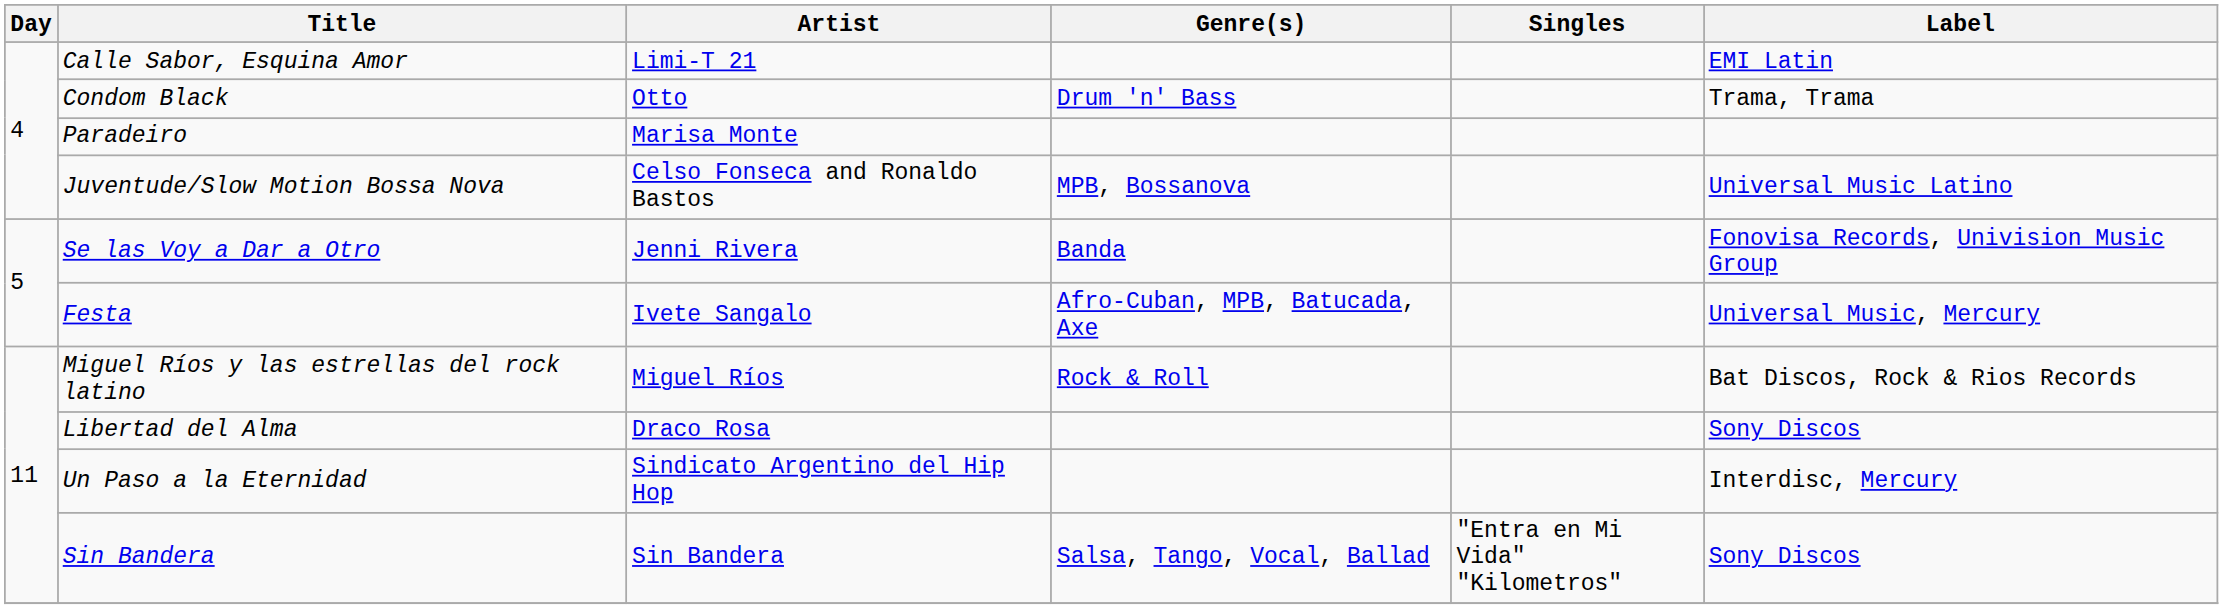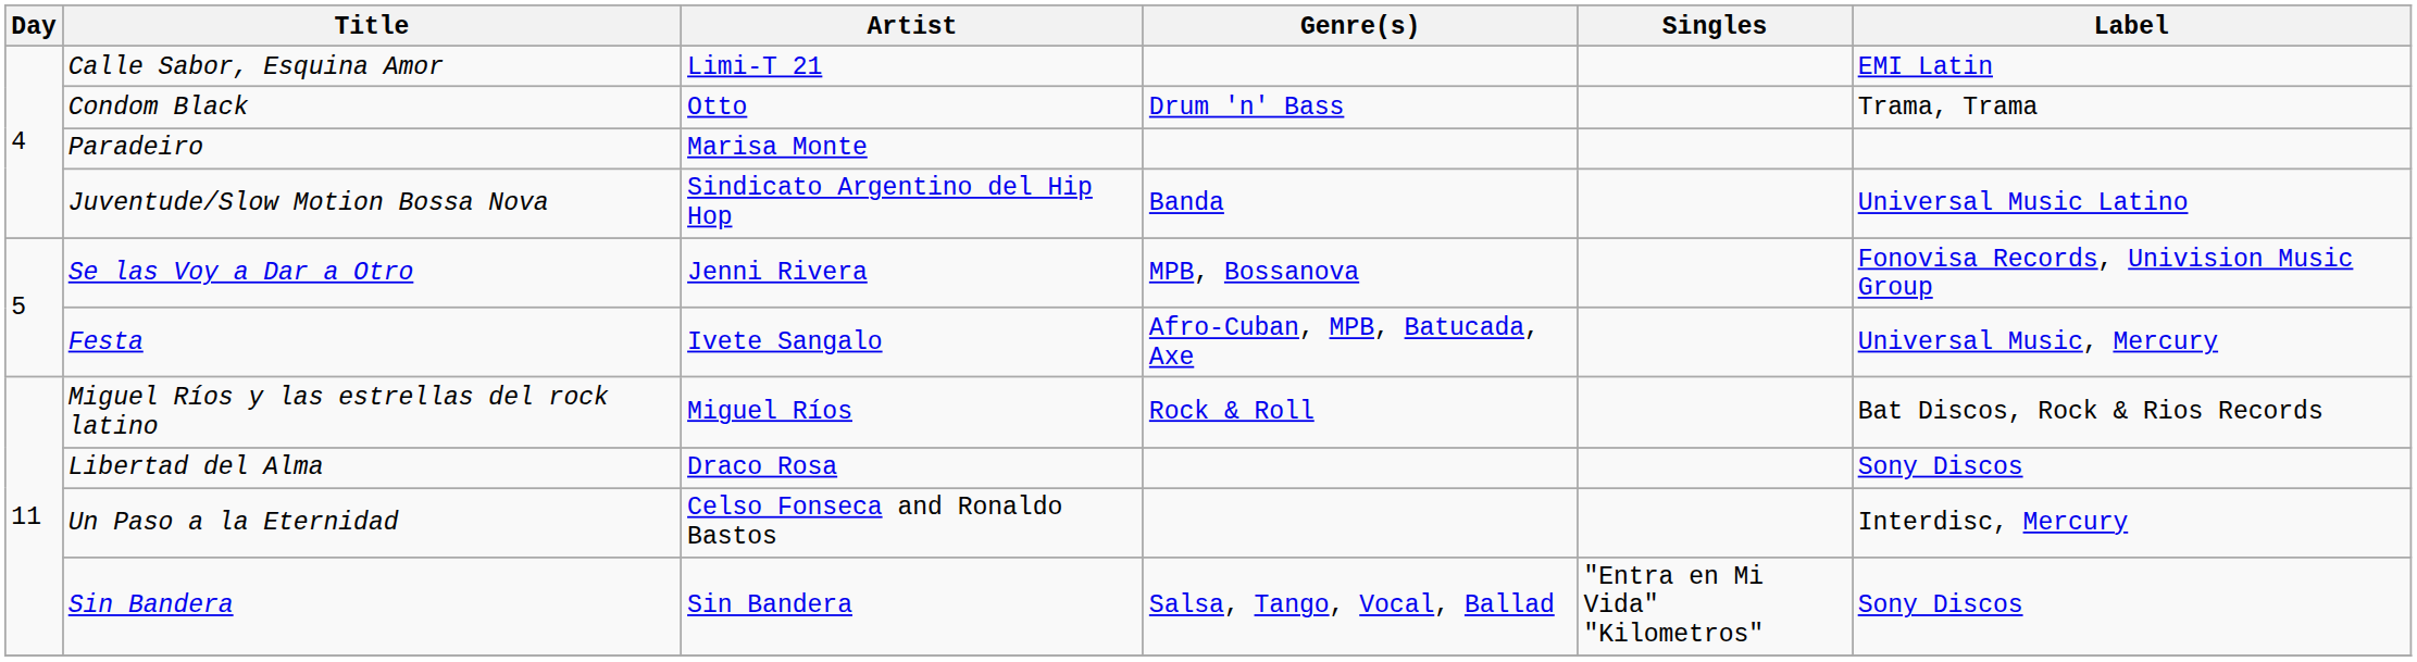Juventude/Slow Motion Bossa Nova | Artist: Celso Fonseca and Ronaldo Bastos -> Sindicato Argentino del Hip Hop
Juventude/Slow Motion Bossa Nova | Genre(s): MPB, Bossanova -> Banda
Se las Voy a Dar a Otro | Genre(s): Banda -> MPB, Bossanova
Un Paso a la Eternidad | Artist: Sindicato Argentino del Hip Hop -> Celso Fonseca and Ronaldo Bastos
